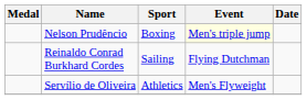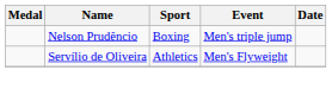Nelson Prudêncio | Event: lightyellow background -> no background
- row: Reinaldo Conrad Burkhard Cordes | Sailing | Flying Dutchman
